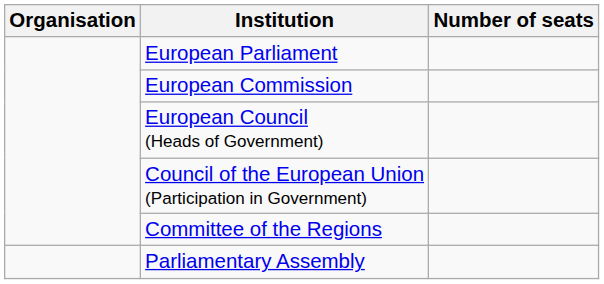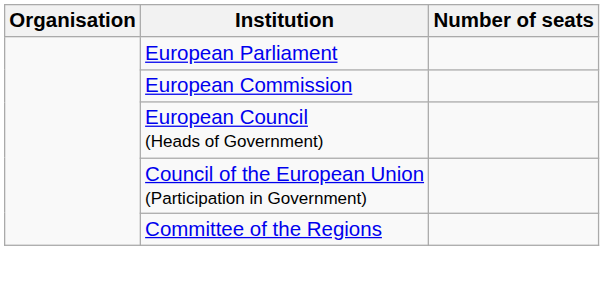- row: Parliamentary Assembly
